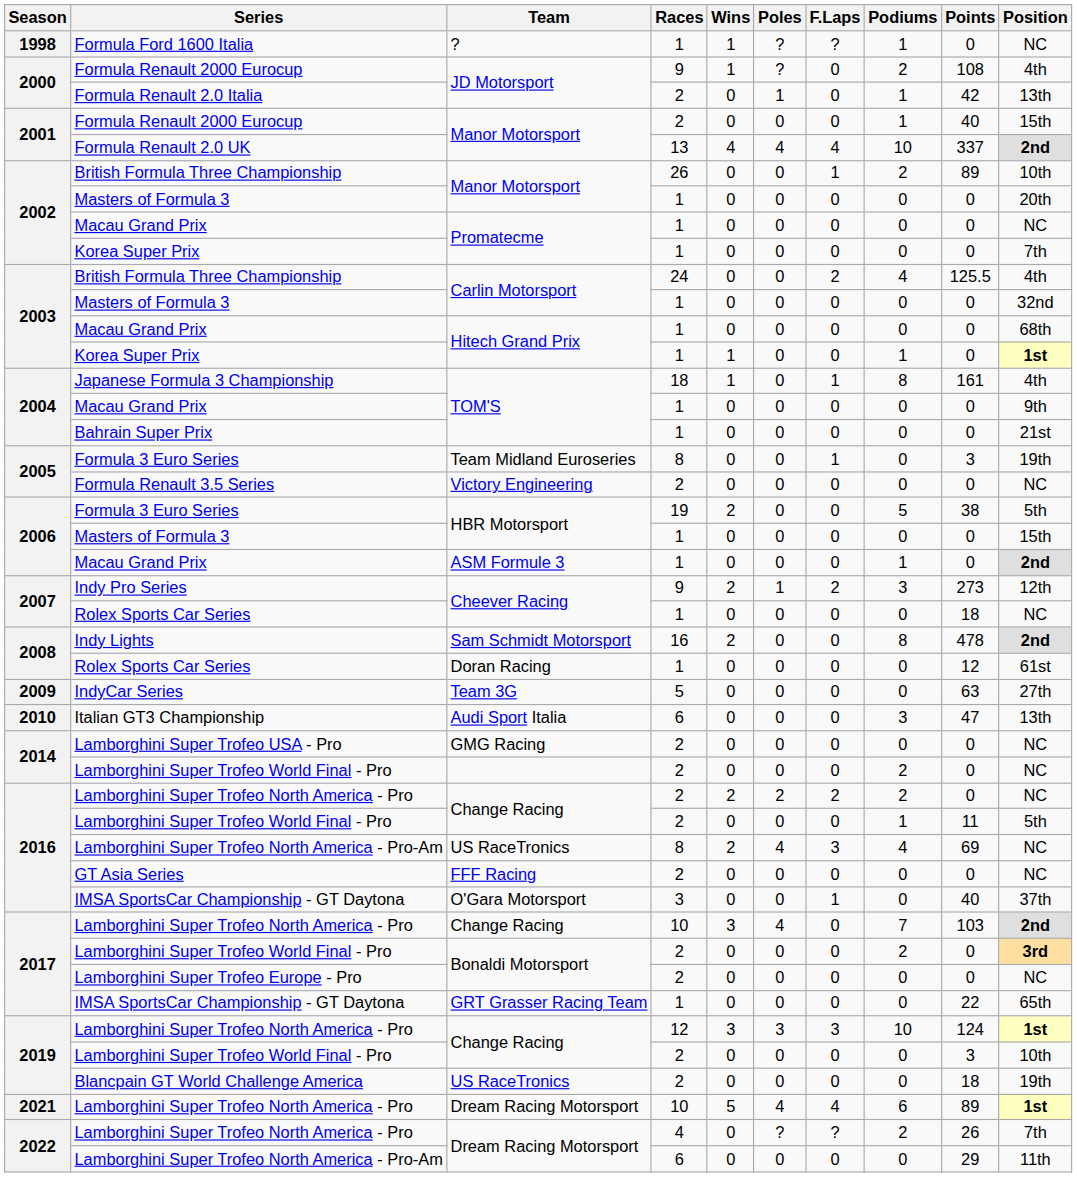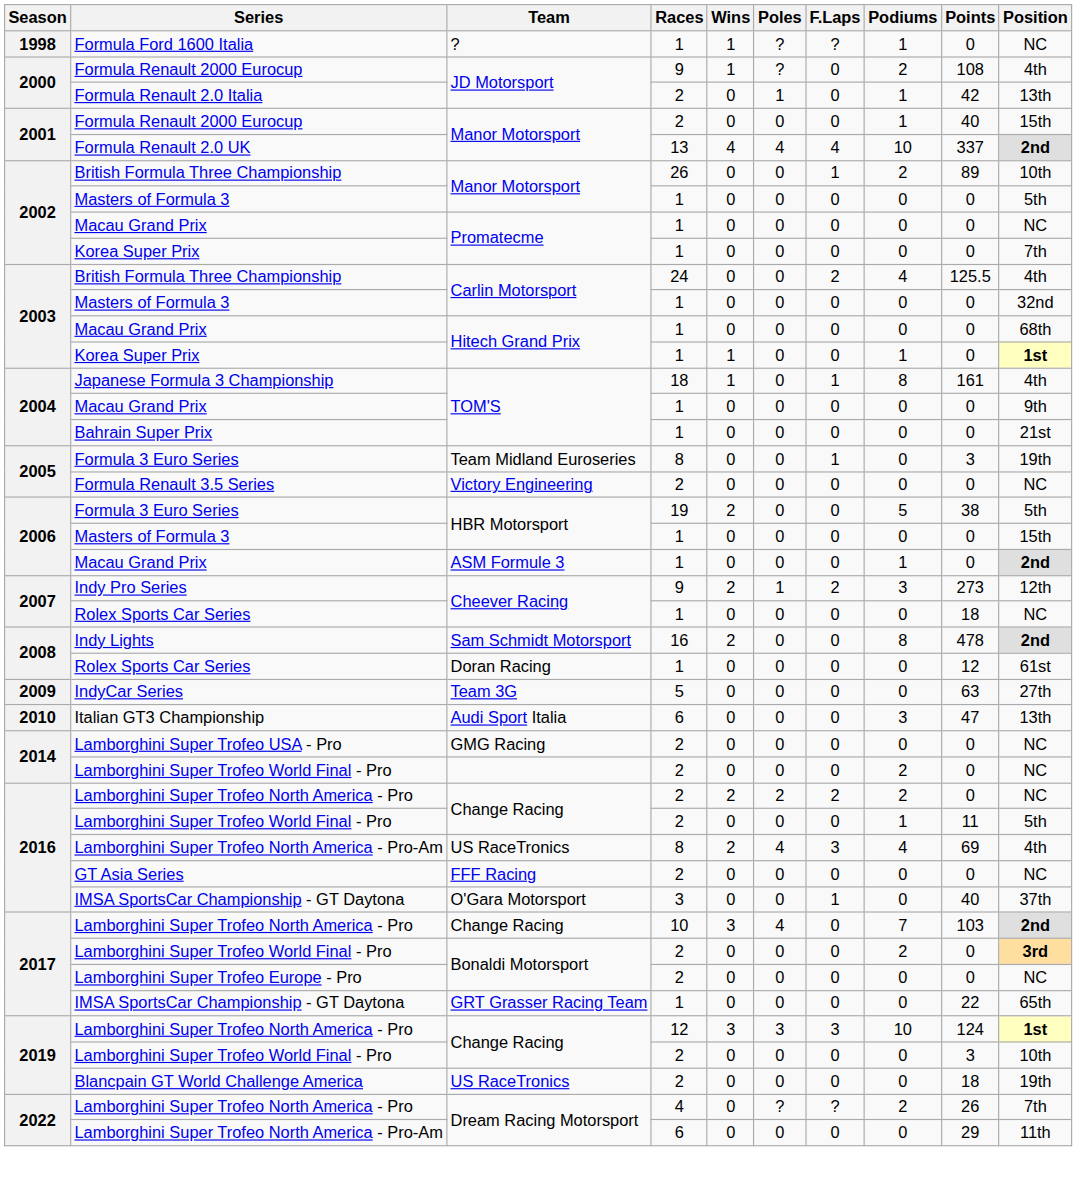2002 / Masters of Formula 3 | Position: 20th -> 5th
2016 / Lamborghini Super Trofeo North America - Pro-Am | Position: NC -> 4th
- row: 2021 | Lamborghini Super Trofeo North America - Pro | Dream Racing Motorsport | 10 | 5 | 4 | 4 | 6 | 89 | 1st
